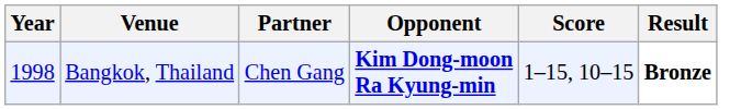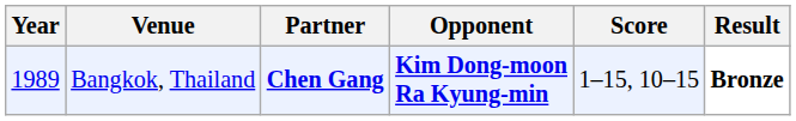Bangkok, Thailand | Year: 1998 -> 1989
Bangkok, Thailand | Partner: normal -> bold
